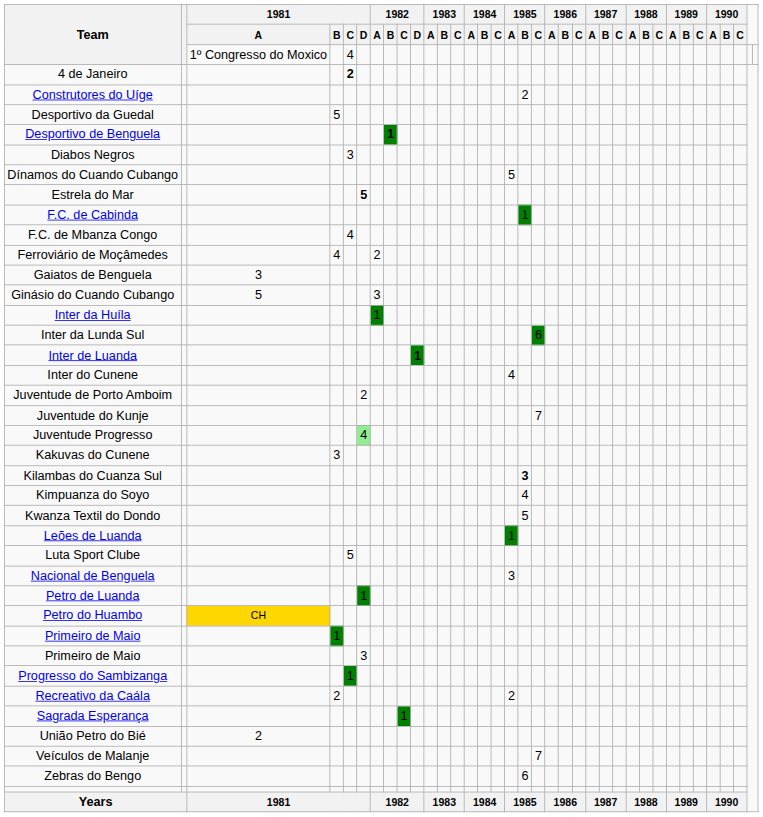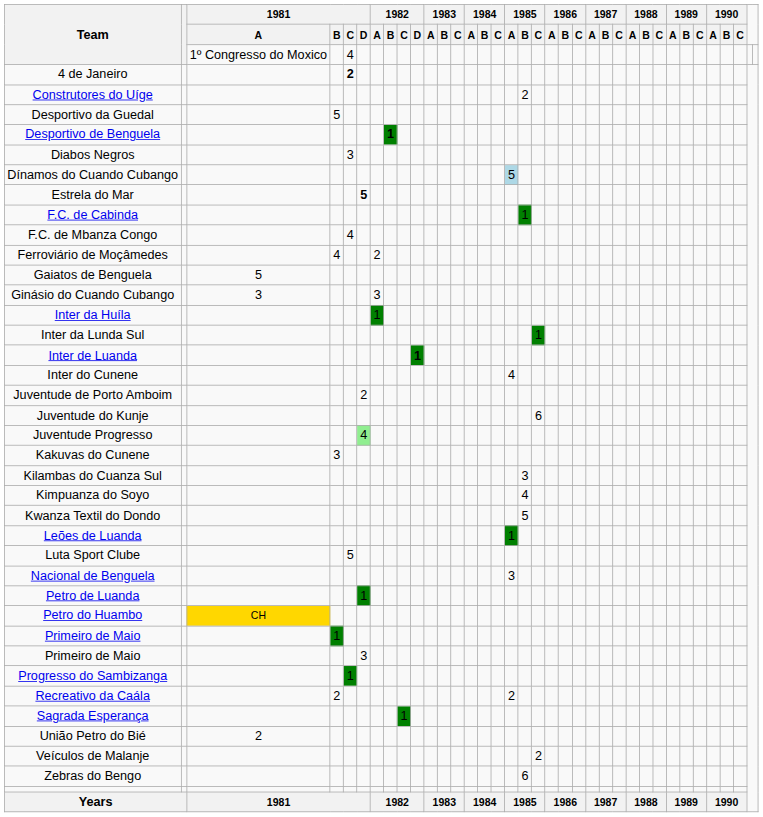Dínamos do Cuando Cubango | 1985 / A: no background -> lightblue background
Gaiatos de Benguela | 1981 / A: 3 -> 5
Ginásio do Cuando Cubango | 1981 / A: 5 -> 3
Inter da Lunda Sul | 1985 / C: 6 -> 1
Juventude do Kunje | 1985 / C: 7 -> 6
Kilambas do Cuanza Sul | 1985 / B: bold -> normal
Veículos de Malanje | 1985 / C: 7 -> 2
